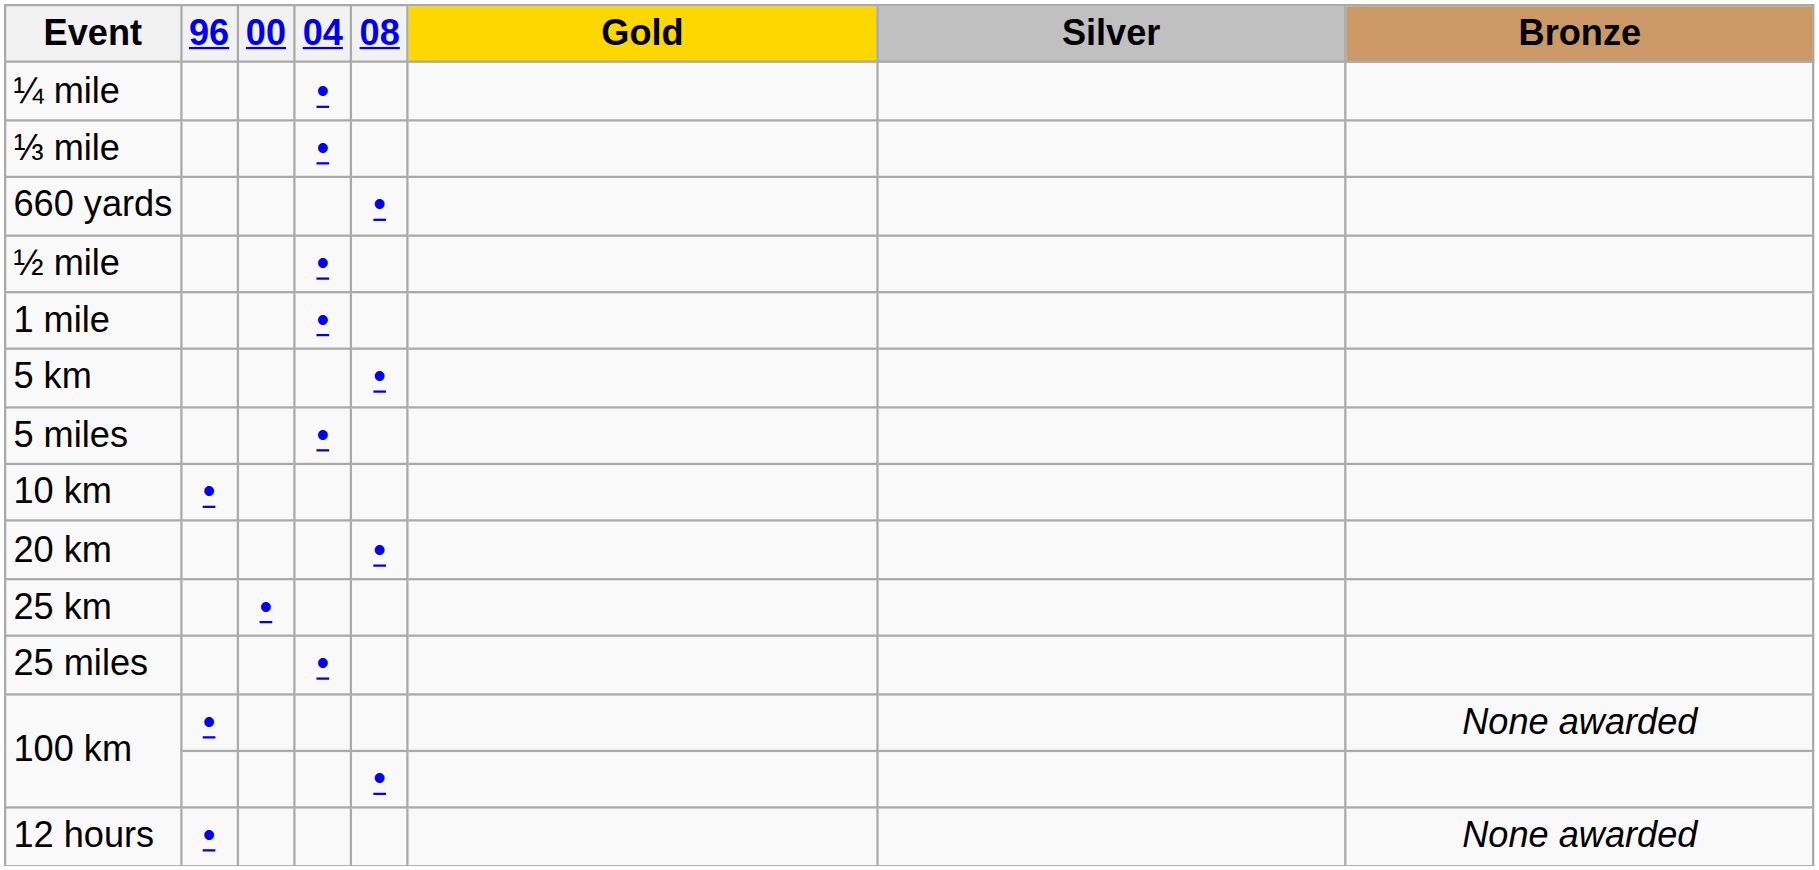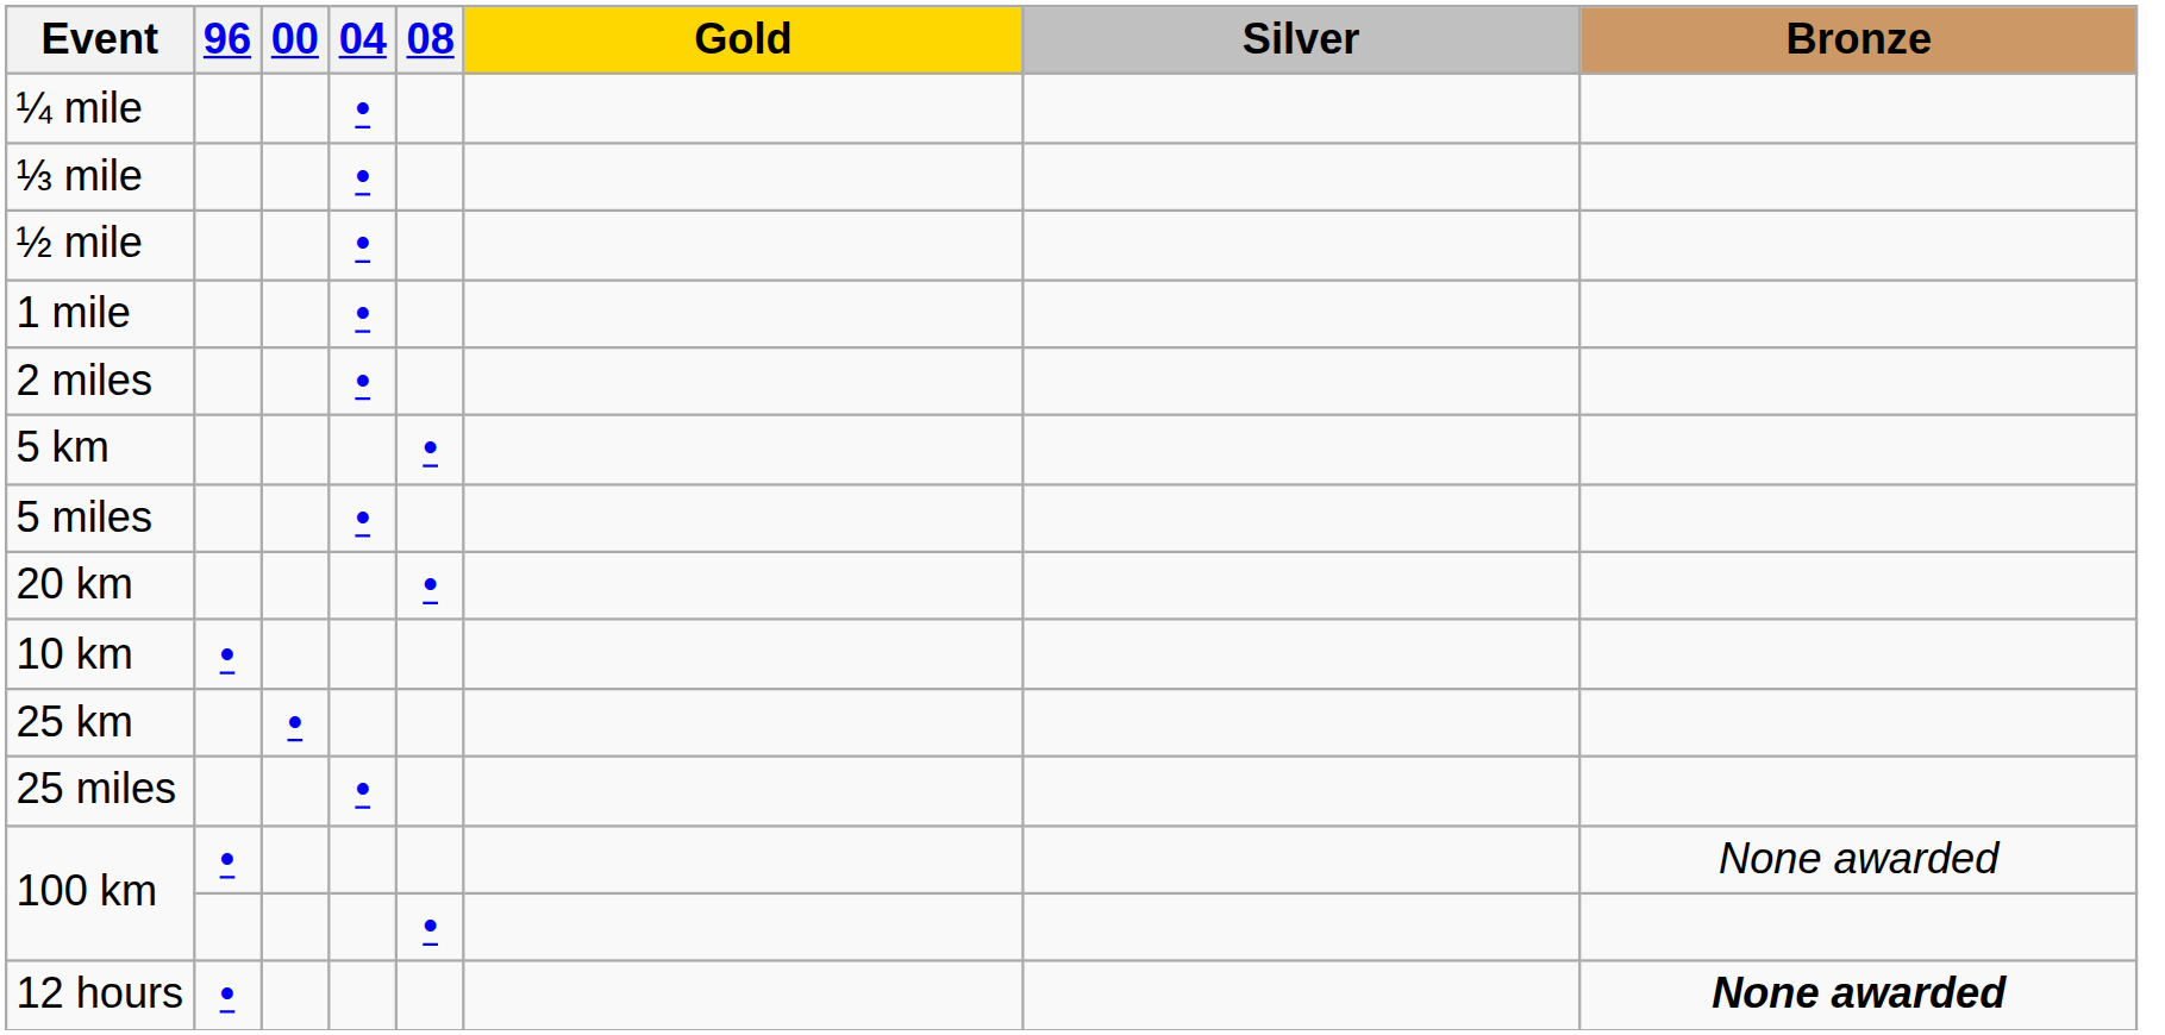- row: 660 yards | •
+ row: 2 miles | •
rows swapped: 10 km <-> 20 km
12 hours | Bronze: normal -> bold
